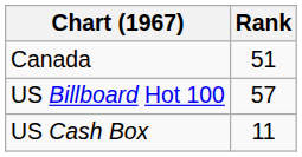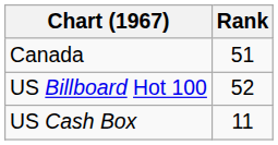US Billboard Hot 100 | Rank: 57 -> 52
